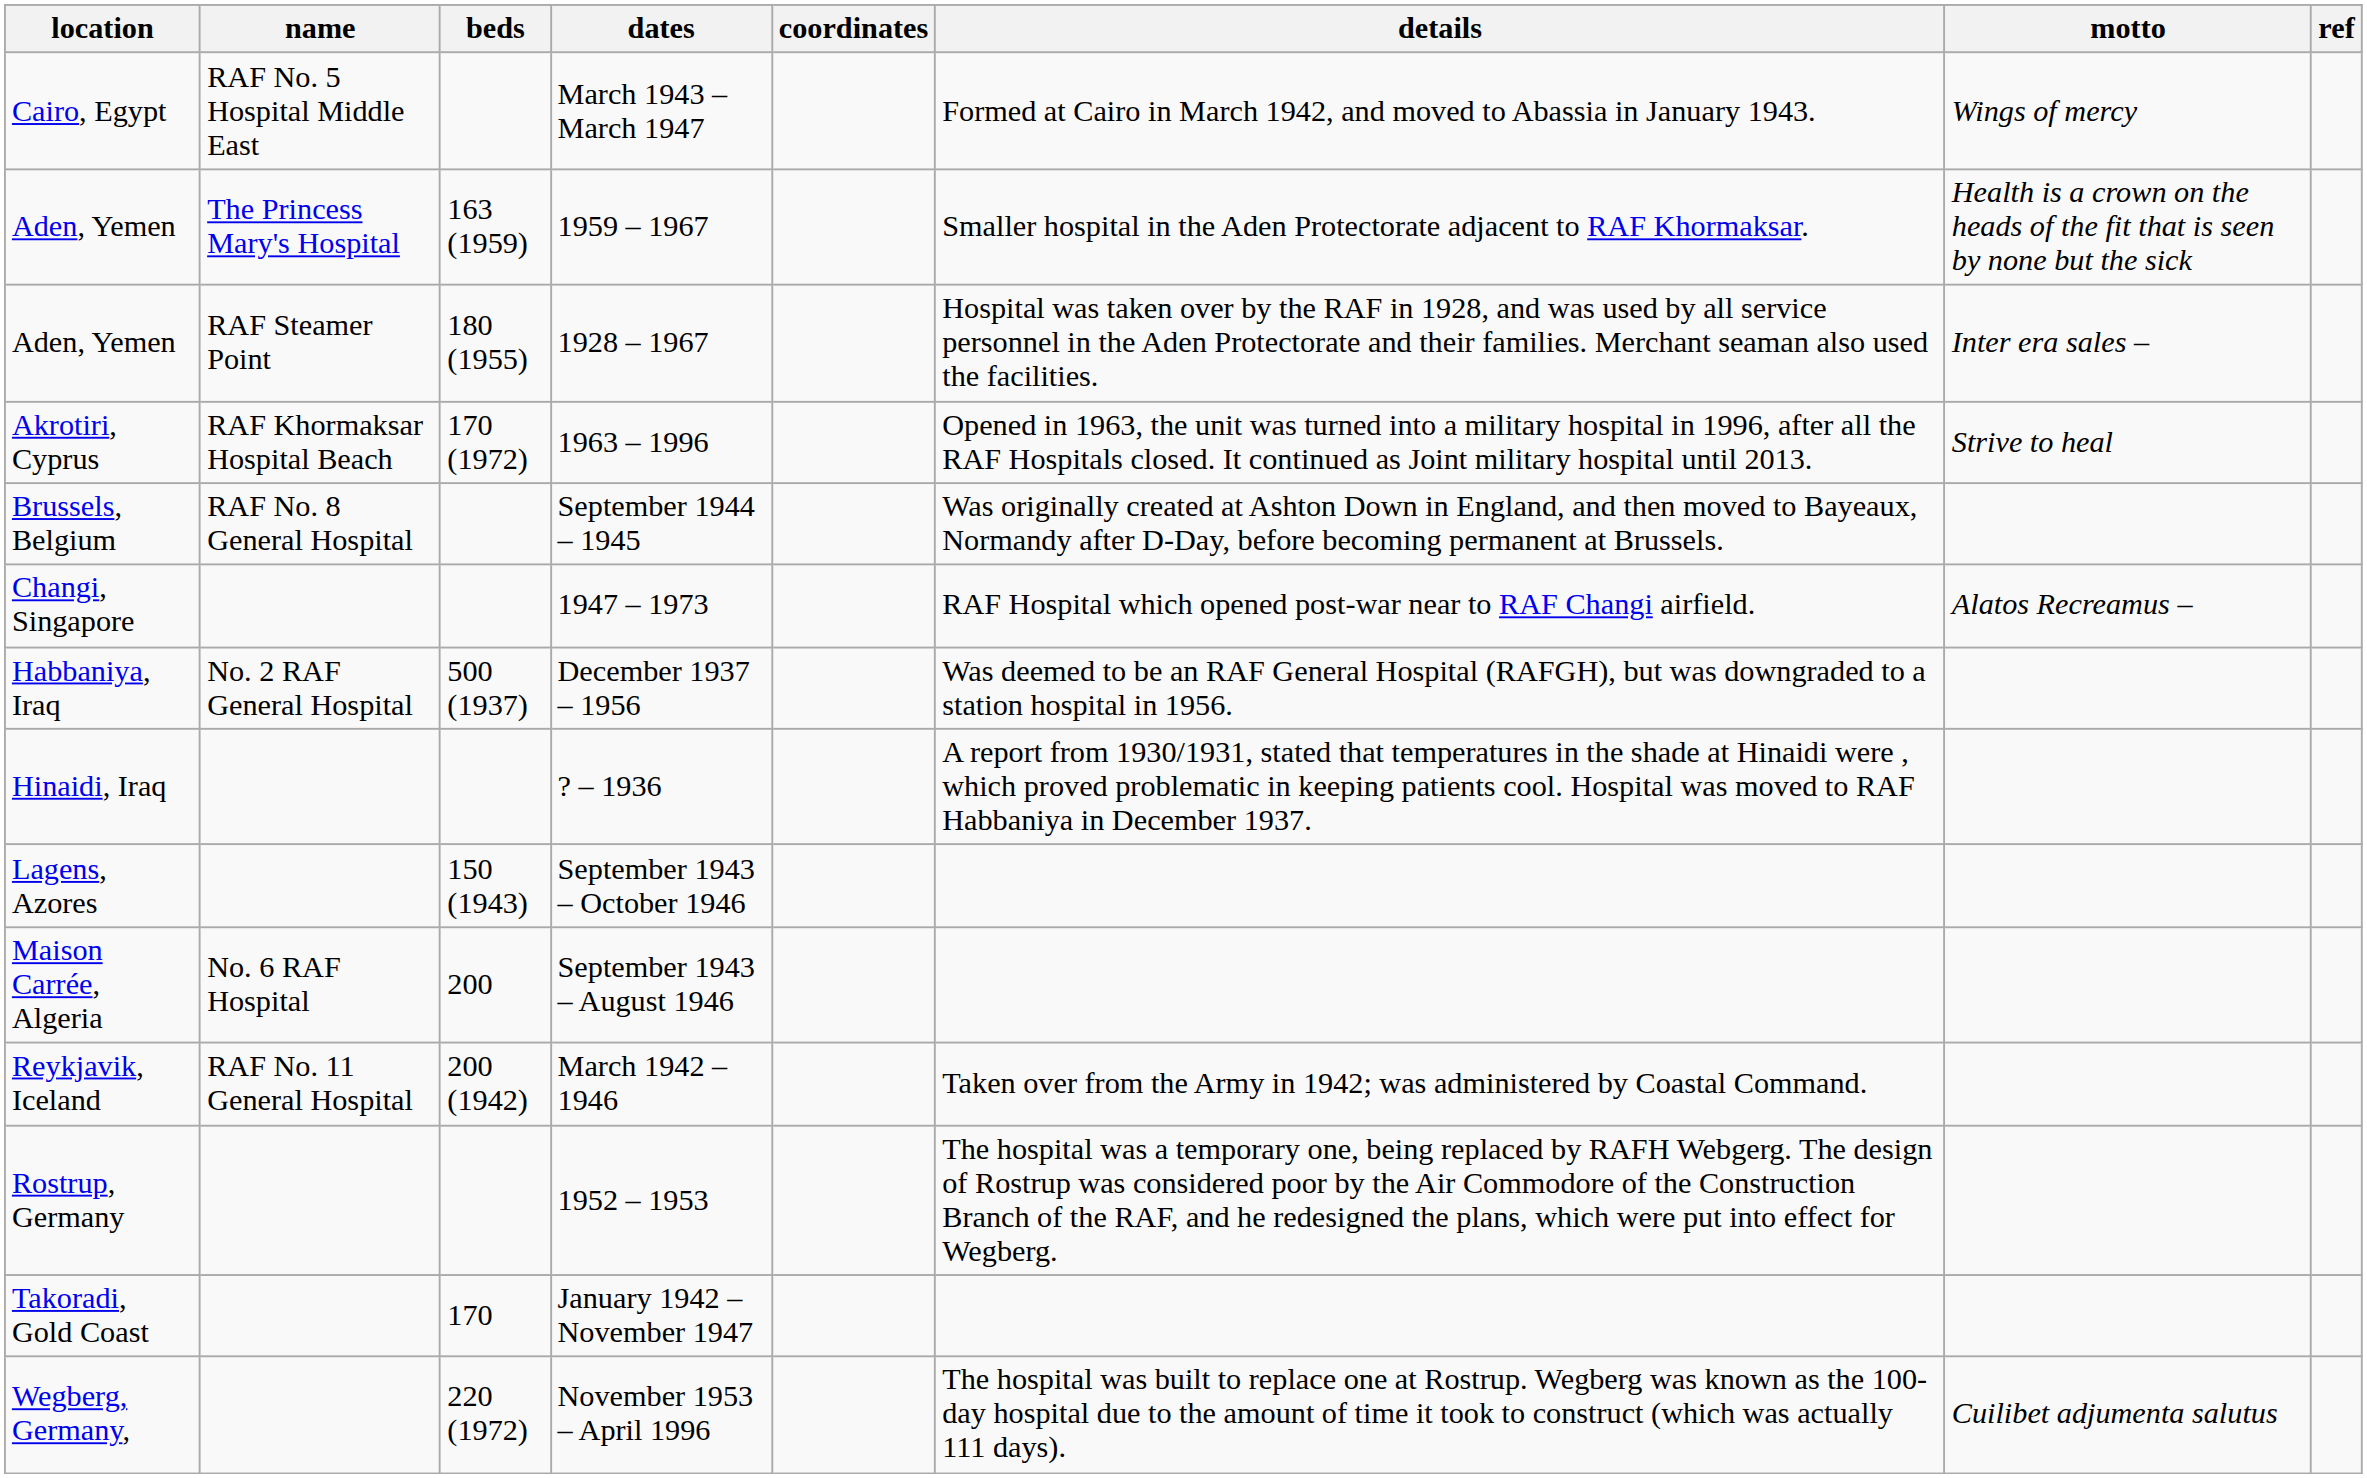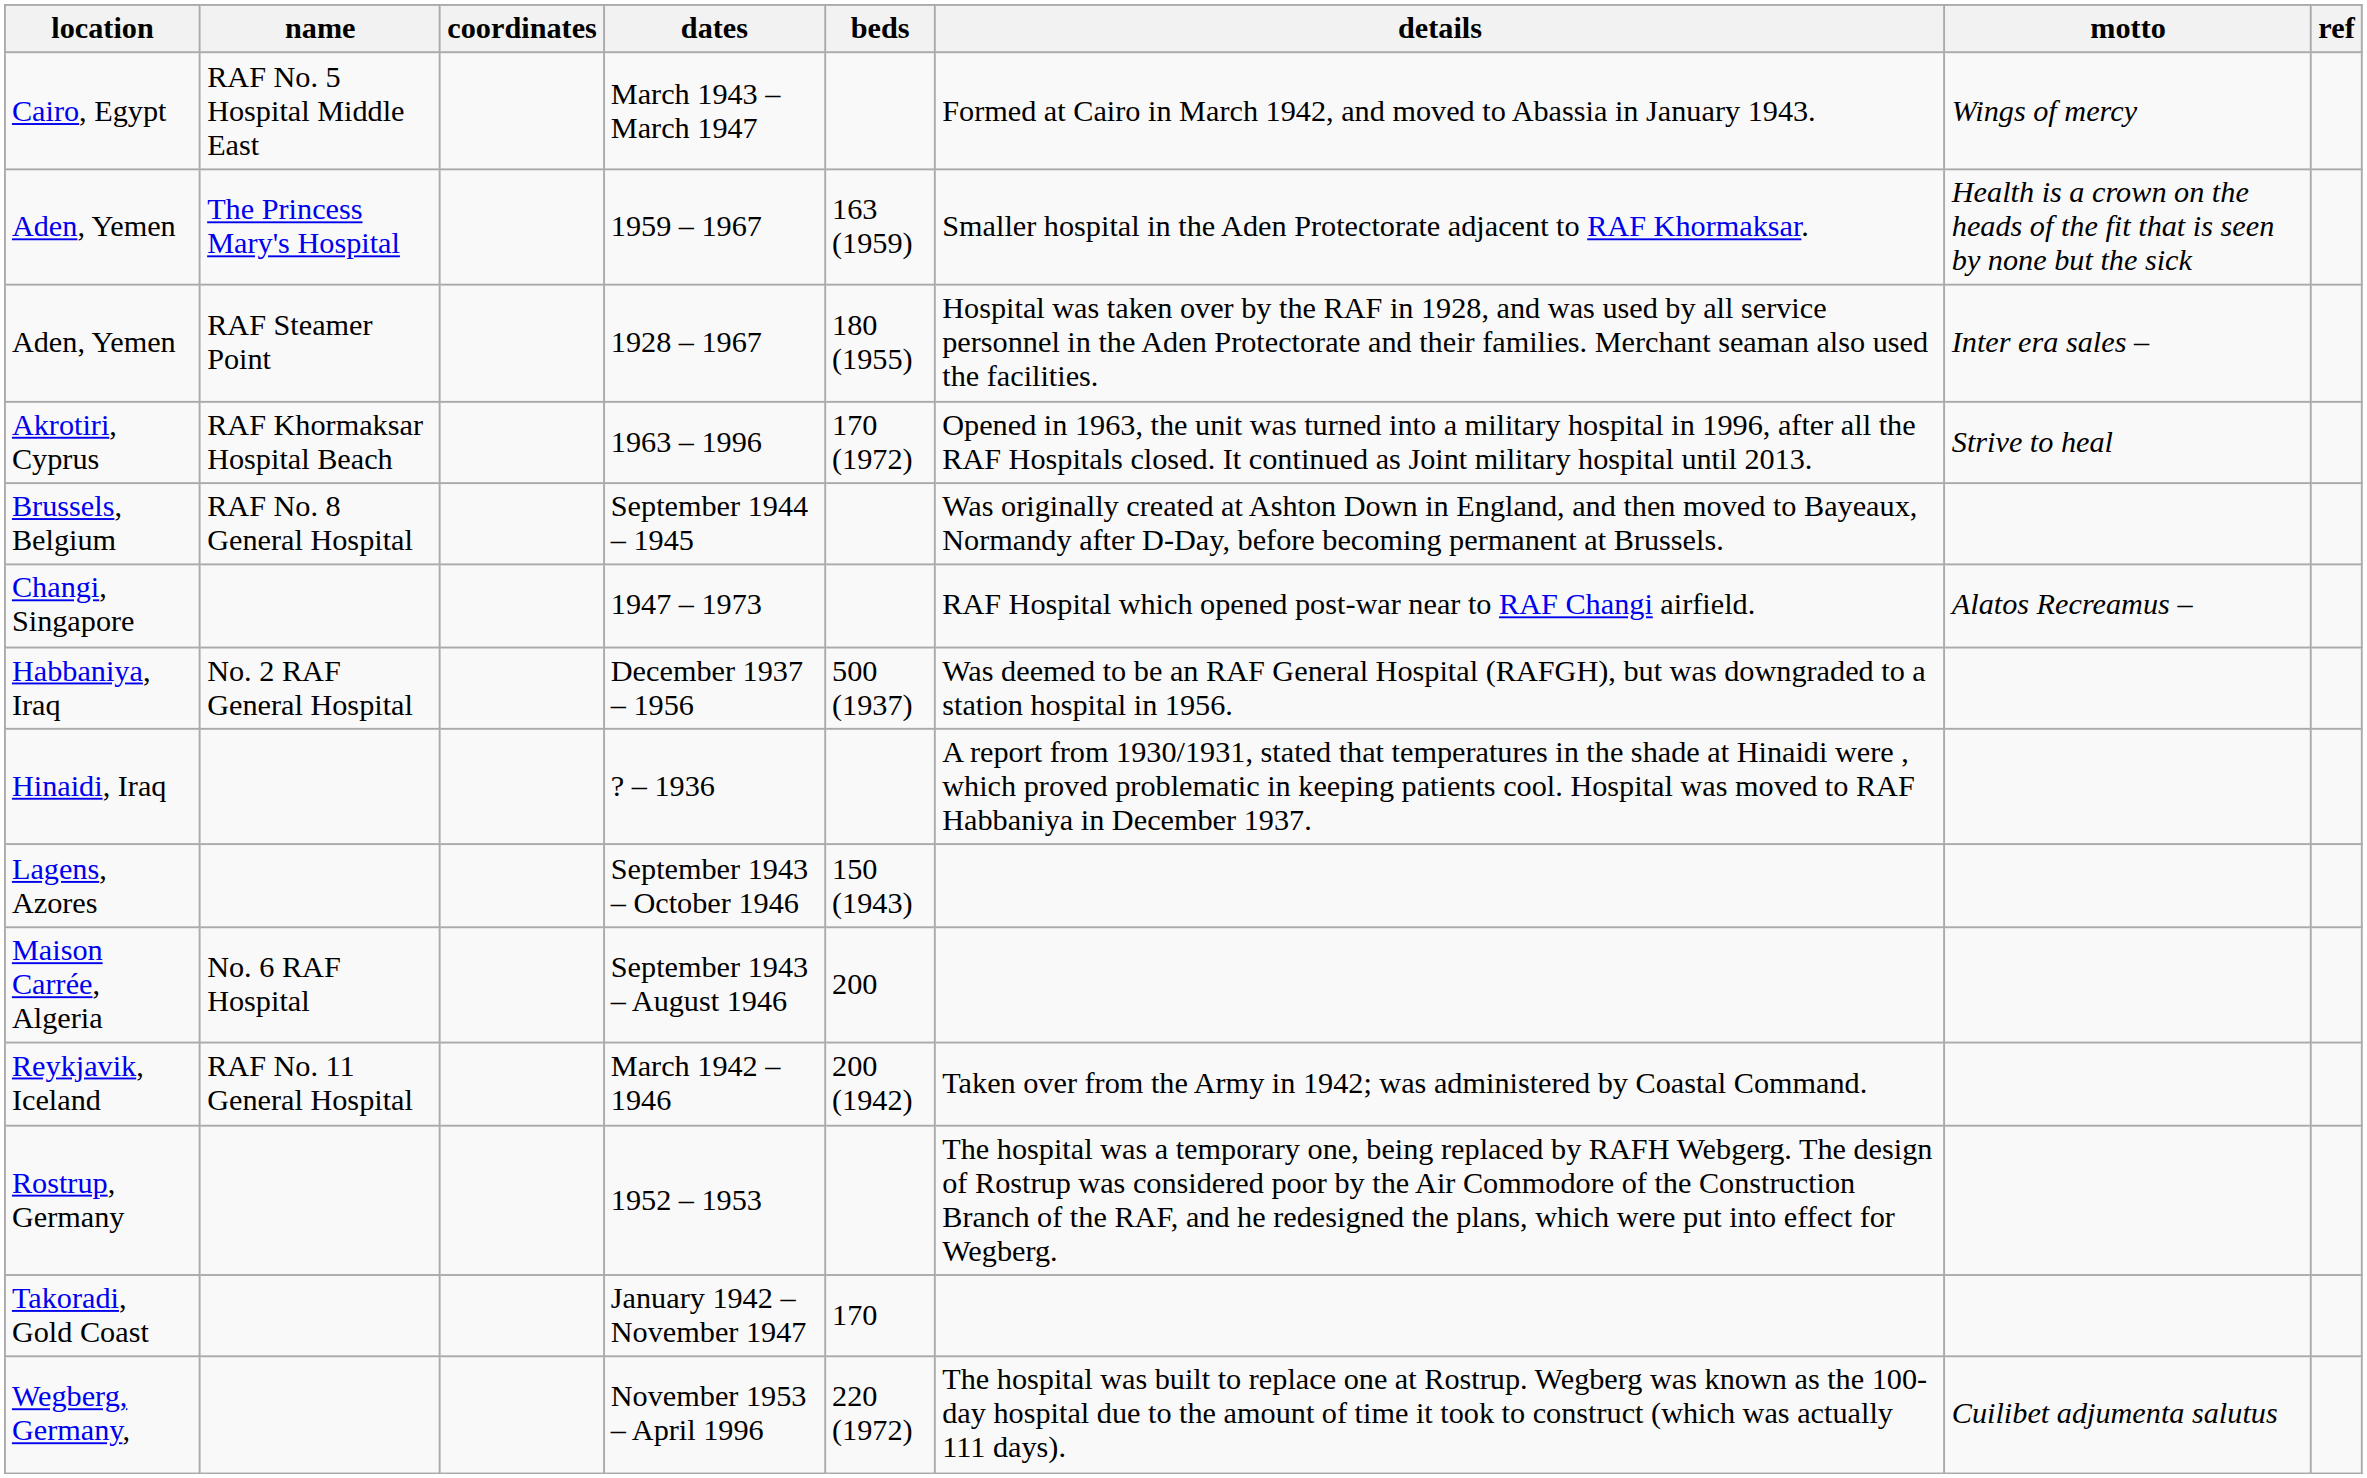columns swapped: coordinates <-> beds
